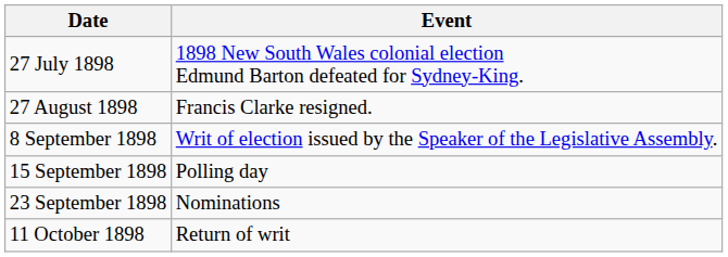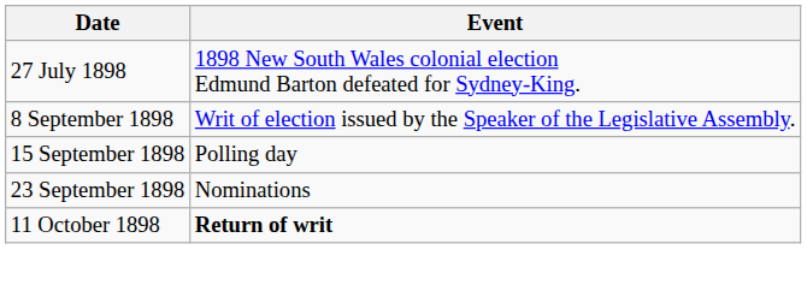- row: 27 August 1898 | Francis Clarke resigned.
11 October 1898 | Event: normal -> bold
